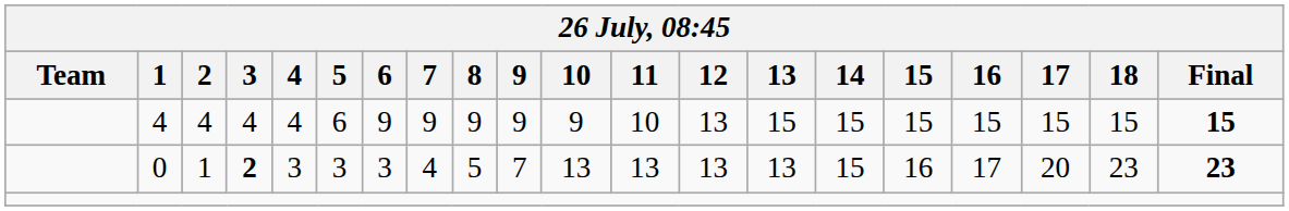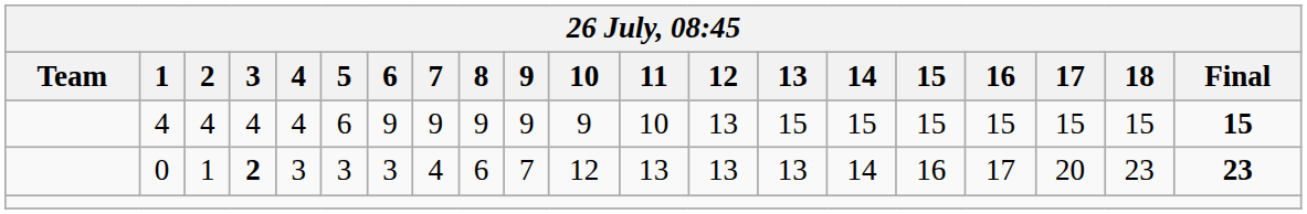0 | 8: 5 -> 6
0 | 10: 13 -> 12
0 | 14: 15 -> 14
